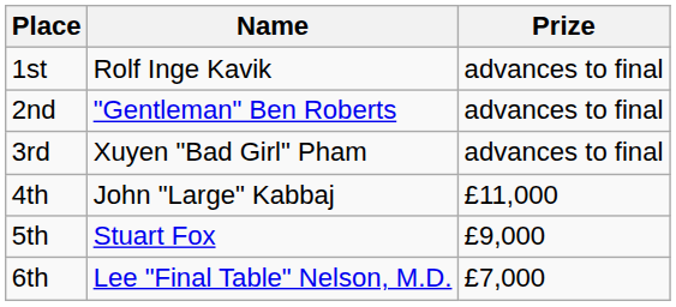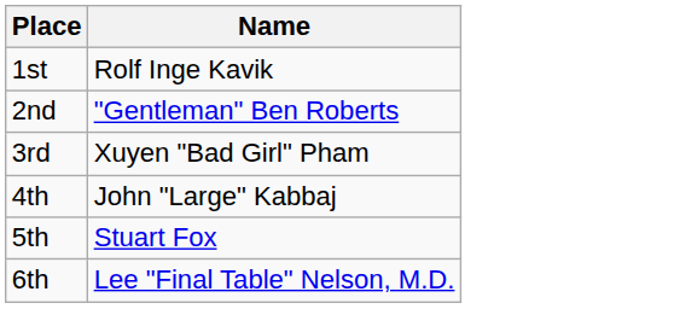- column: Prize | advances to final | advances to final | advances to final | £11,000 | £9,000 | £7,000
